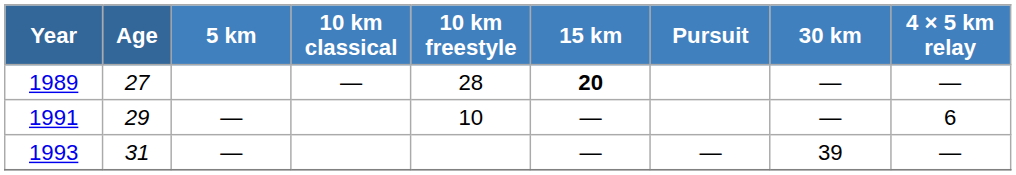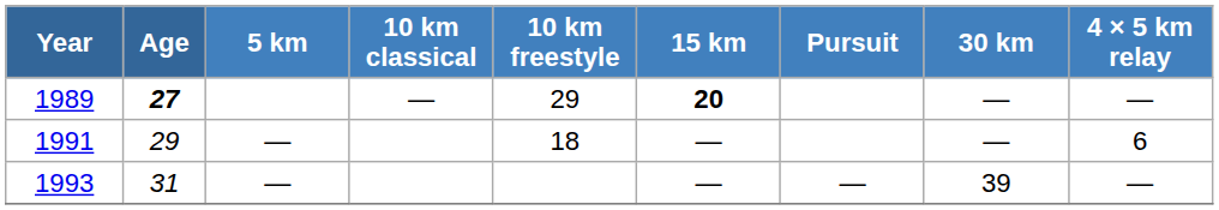1989 | Age: normal -> bold
1989 | 10 km freestyle: 28 -> 29
1991 | 10 km freestyle: 10 -> 18
